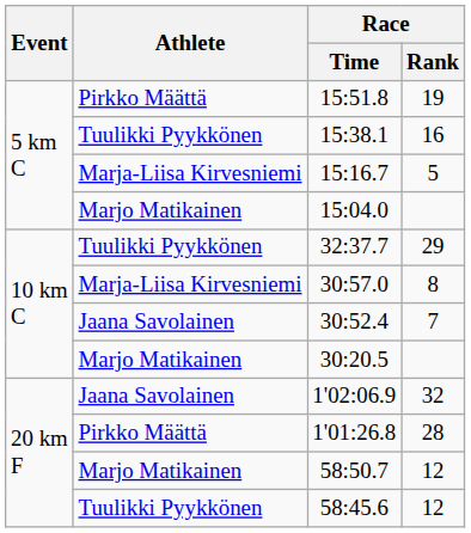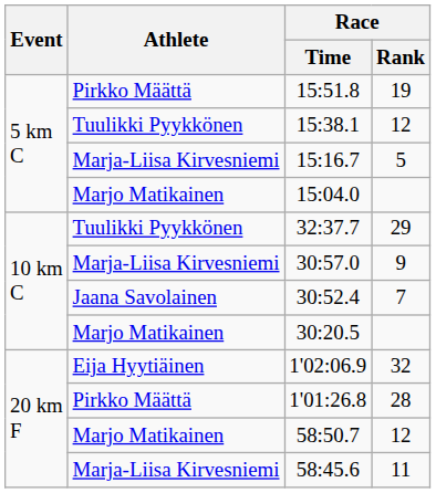15:38.1 | Race / Rank: 16 -> 12
30:57.0 | Race / Rank: 8 -> 9
1'02:06.9 | Athlete: Jaana Savolainen -> Eija Hyytiäinen
58:45.6 | Athlete: Tuulikki Pyykkönen -> Marja-Liisa Kirvesniemi
58:45.6 | Race / Rank: 12 -> 11
